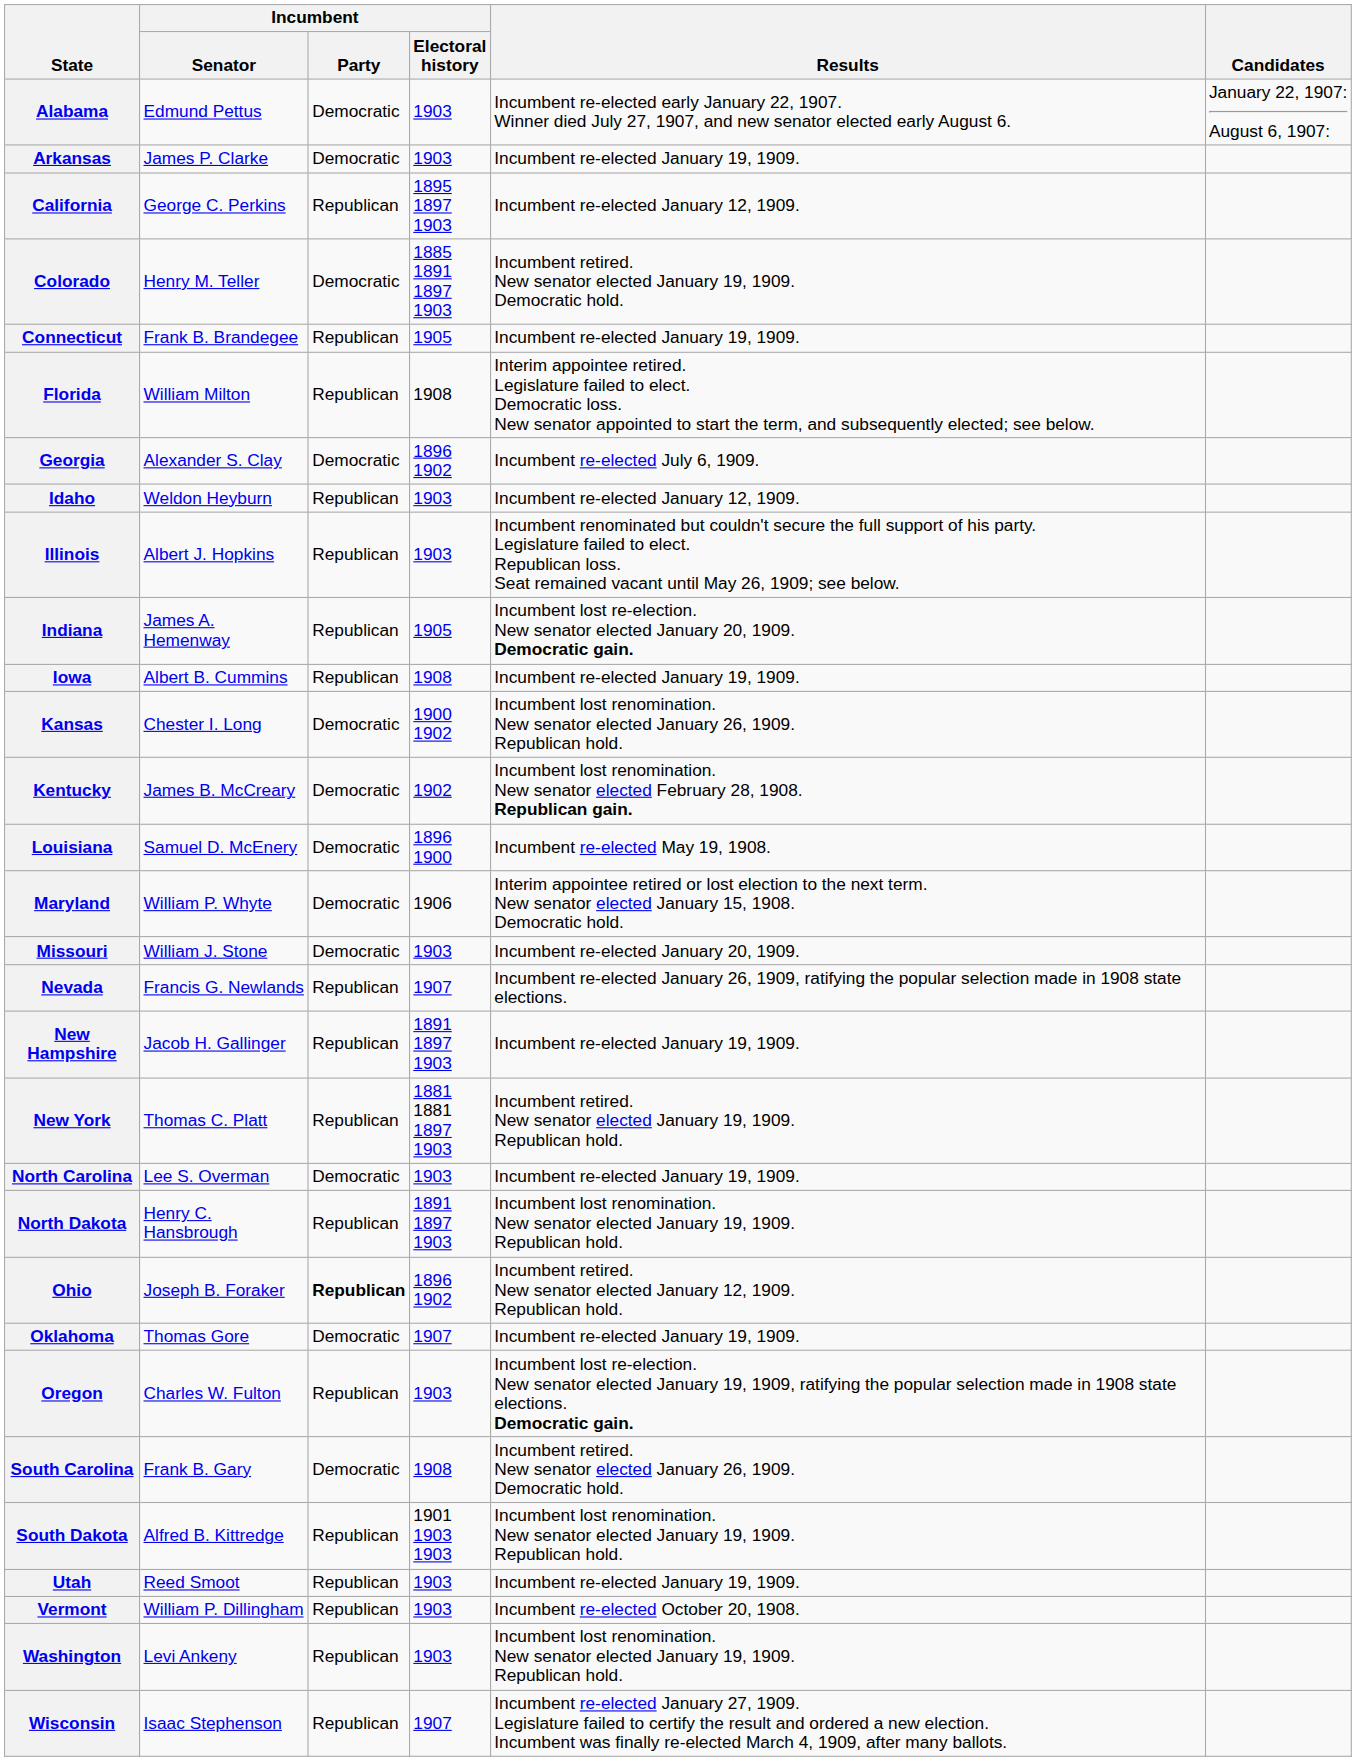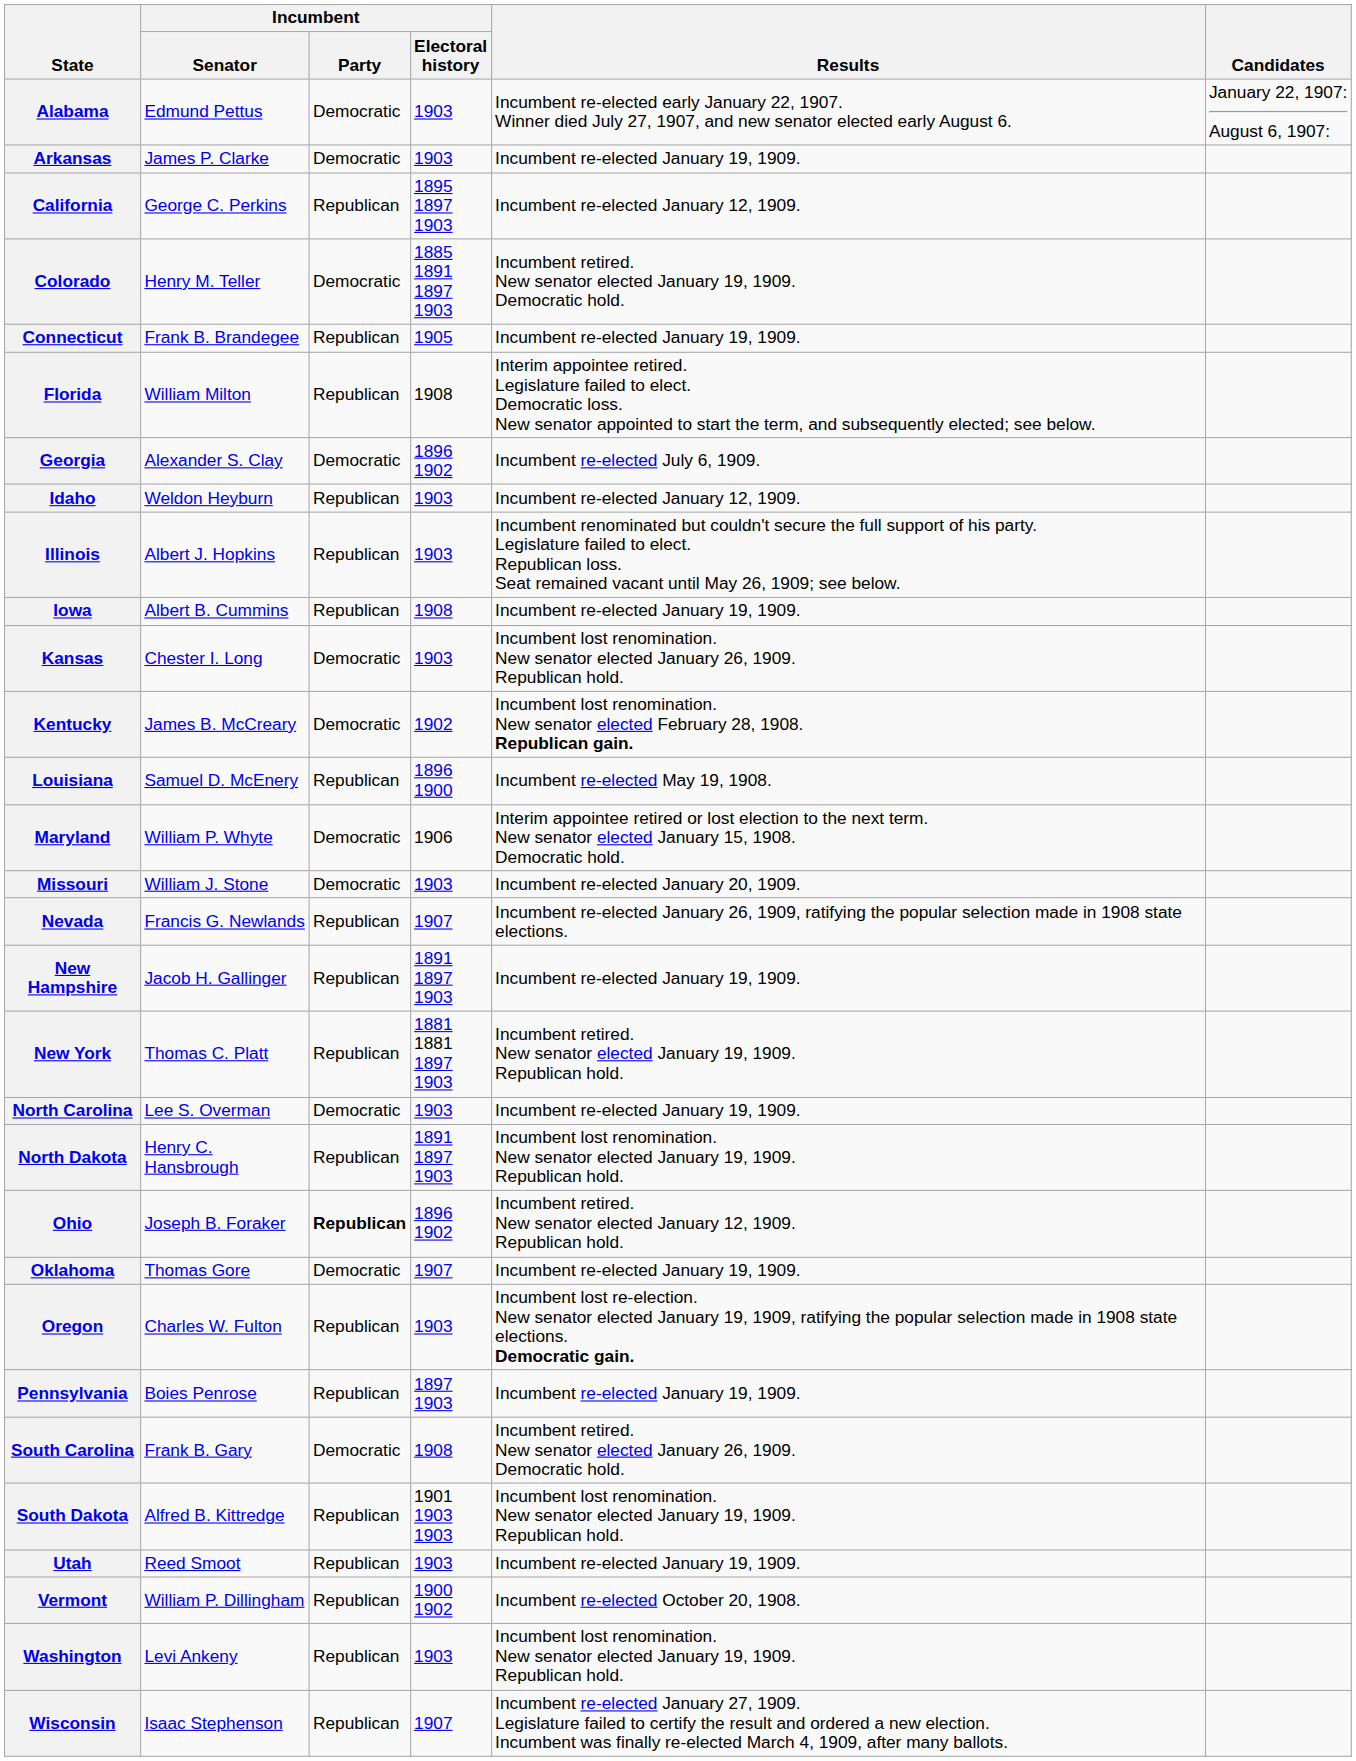- row: Indiana | James A. Hemenway | Republican | 1905 | Incumbent lost re-election. New senator elected January 20, 1909. Democratic gain.
Kansas | Incumbent / Electoral history: 1900 1902 -> 1903
Louisiana | Incumbent / Party: Democratic -> Republican
+ row: Pennsylvania | Boies Penrose | Republican | 1897 1903 | Incumbent re-elected January 19, 1909.
Vermont | Incumbent / Electoral history: 1903 -> 1900 1902
